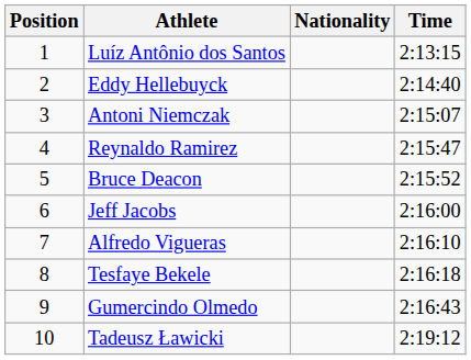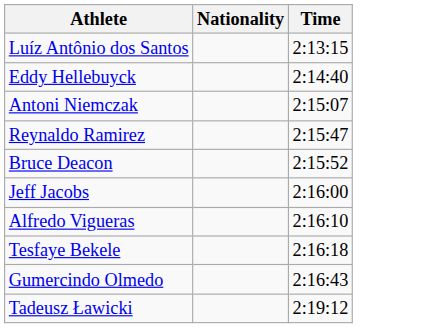- column: Position | 1 | 2 | 3 | 4 | 5 | 6 | 7 | 8 | 9 | 10
